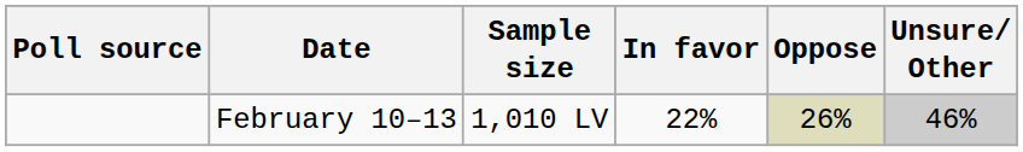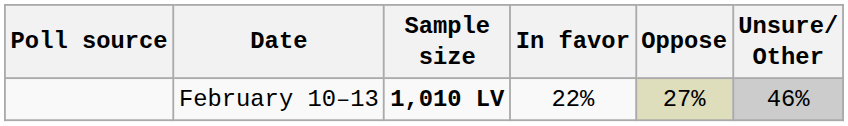February 10–13 | Sample size: normal -> bold
February 10–13 | Oppose: 26% -> 27%
